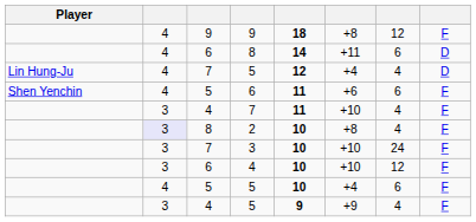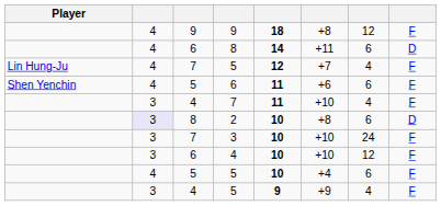7 / 5 | column 6: +4 -> +7
7 / 5 | column 8: D -> F
2 | column 7: 4 -> 6
2 | column 8: F -> D
